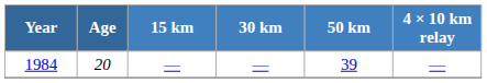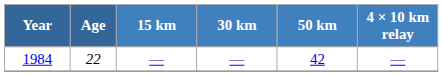1984 | Age: 20 -> 22
1984 | 50 km: 39 -> 42
